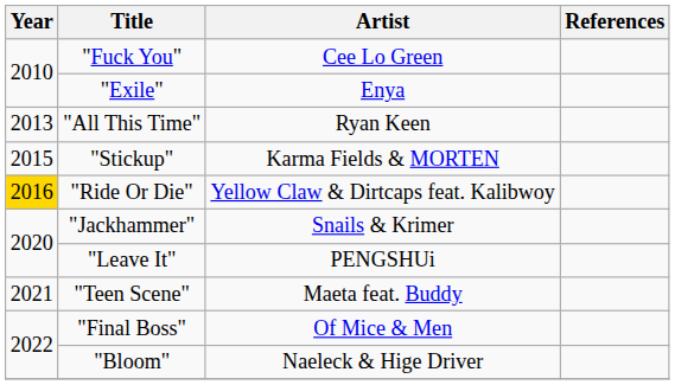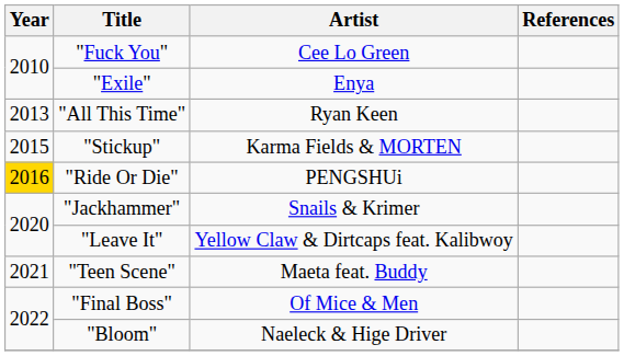"Ride Or Die" | Artist: Yellow Claw & Dirtcaps feat. Kalibwoy -> PENGSHUi
"Leave It" | Artist: PENGSHUi -> Yellow Claw & Dirtcaps feat. Kalibwoy
